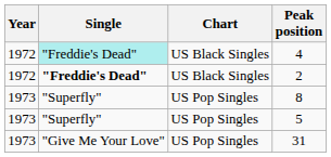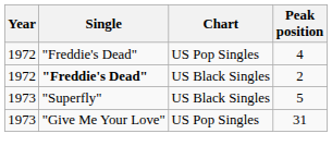4 | Single: paleturquoise background -> no background
4 | Chart: US Black Singles -> US Pop Singles
- row: 1973 | "Superfly" | US Pop Singles | 8
5 | Chart: US Pop Singles -> US Black Singles
